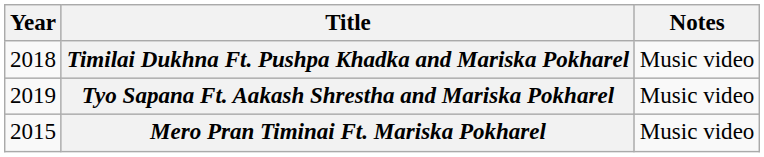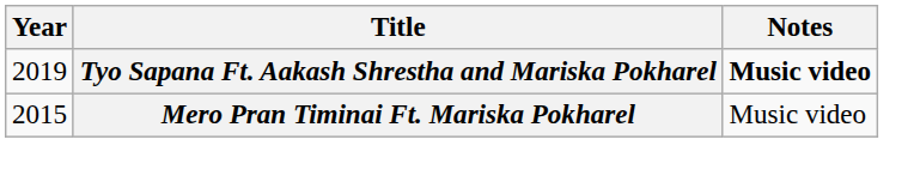- row: 2018 | Timilai Dukhna Ft. Pushpa Khadka and Mariska Pokharel | Music video
Tyo Sapana Ft. Aakash Shrestha and Mariska Pokharel | Notes: normal -> bold
